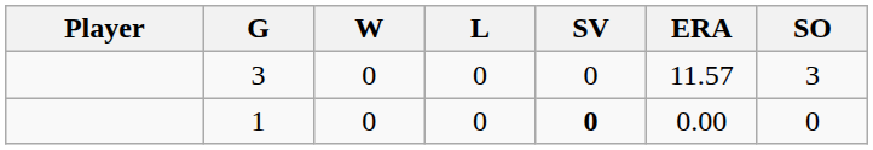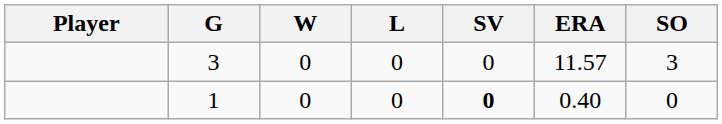1 | ERA: 0.00 -> 0.40
